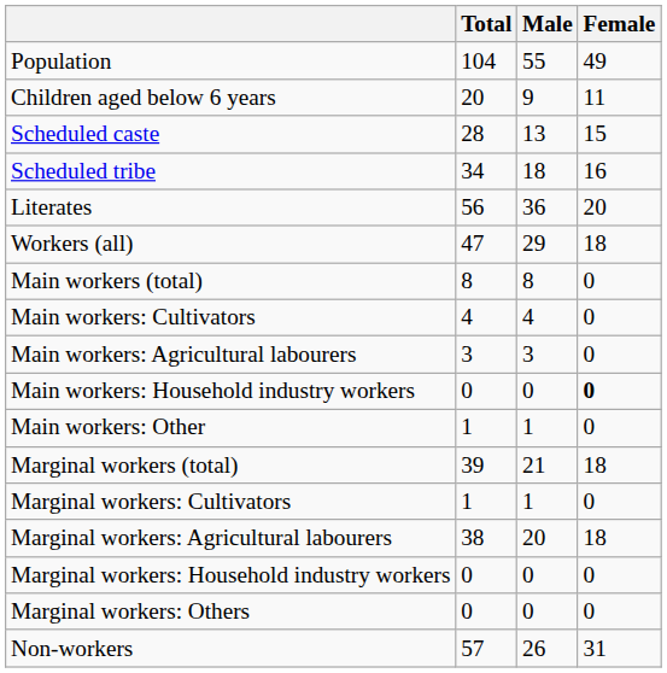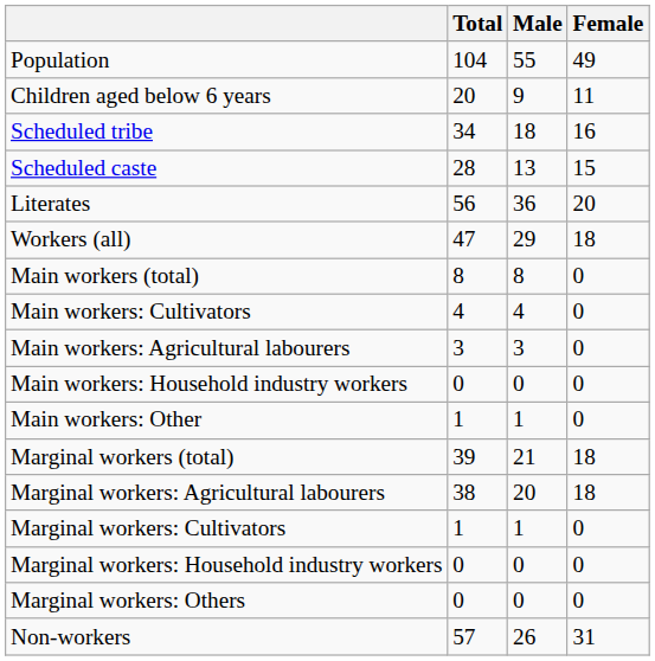rows swapped: Scheduled caste <-> Scheduled tribe
Main workers: Household industry workers | Female: bold -> normal
rows swapped: Marginal workers: Cultivators <-> Marginal workers: Agricultural labourers
